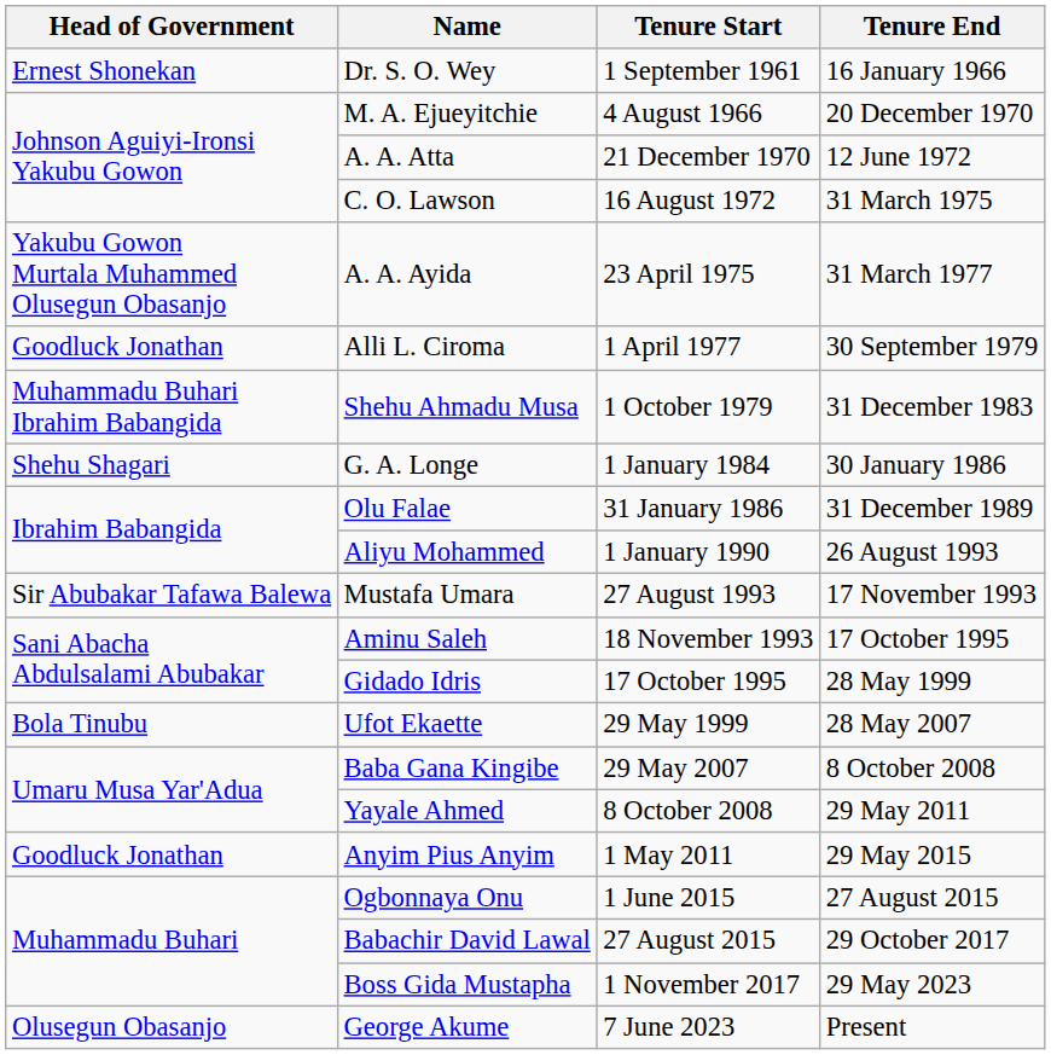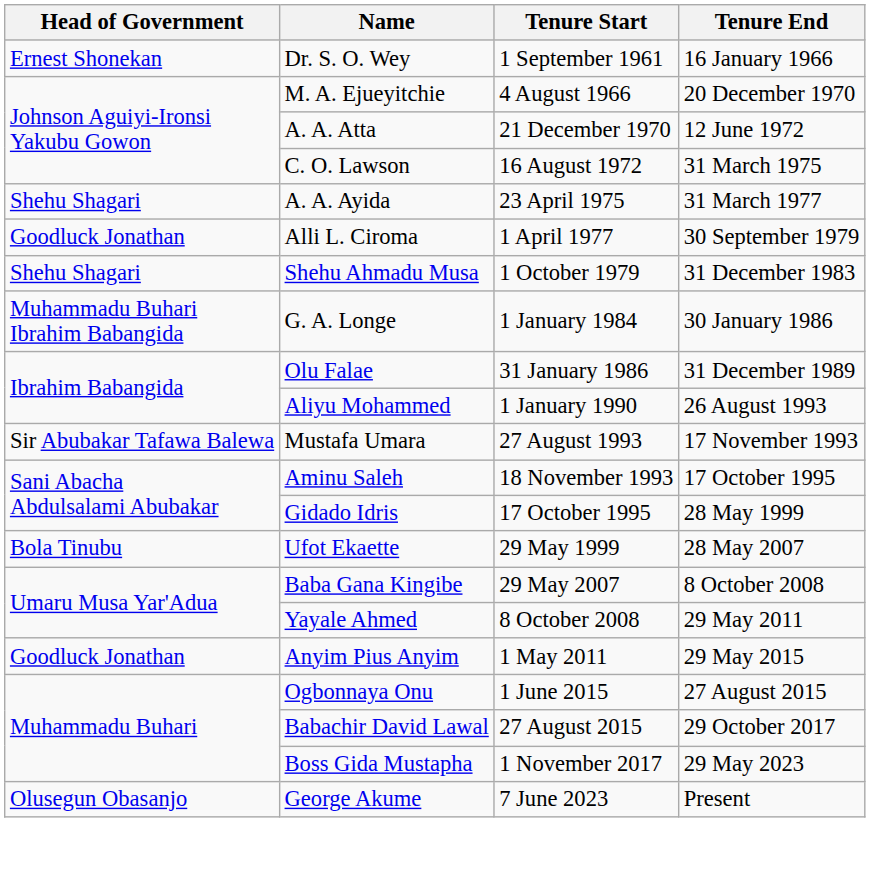A. A. Ayida | Head of Government: Yakubu Gowon Murtala Muhammed Olusegun Obasanjo -> Shehu Shagari
Shehu Ahmadu Musa | Head of Government: Muhammadu Buhari Ibrahim Babangida -> Shehu Shagari
G. A. Longe | Head of Government: Shehu Shagari -> Muhammadu Buhari Ibrahim Babangida
